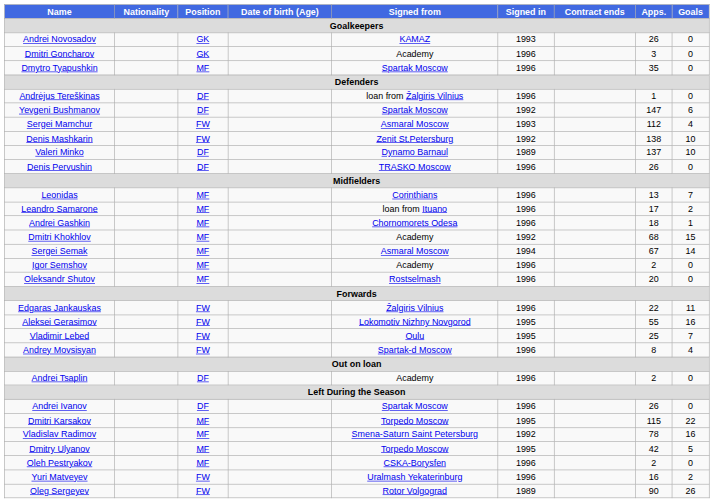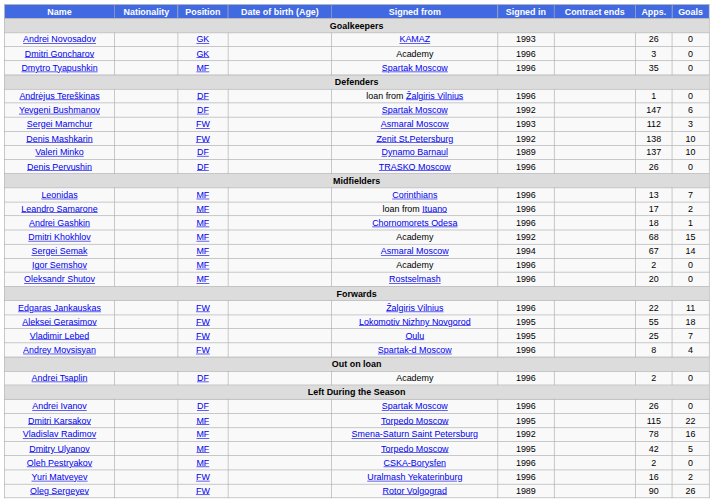Sergei Mamchur | Goals: 4 -> 3
Aleksei Gerasimov | Goals: 16 -> 18
